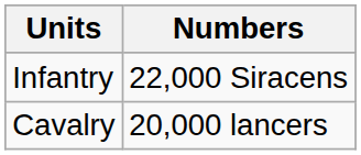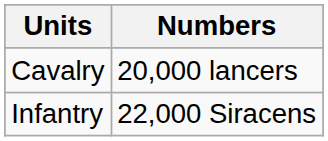rows swapped: Infantry <-> Cavalry
